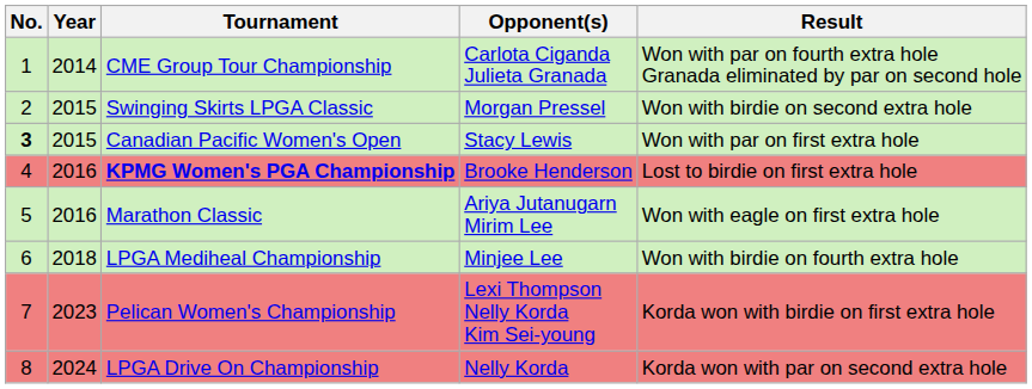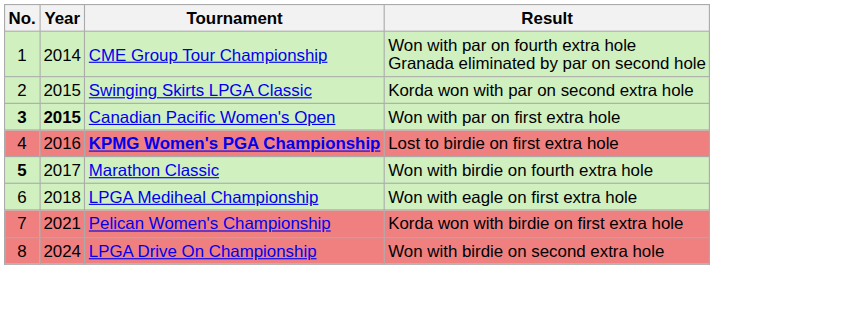- column: Opponent(s) | Carlota Ciganda Julieta Granada | Morgan Pressel | Stacy Lewis | Brooke Henderson | Ariya Jutanugarn Mirim Lee | Minjee Lee | Lexi Thompson Nelly Korda Kim Sei-young | Nelly Korda
Swinging Skirts LPGA Classic | Result: Won with birdie on second extra hole -> Korda won with par on second extra hole
Canadian Pacific Women's Open | Year: normal -> bold
Marathon Classic | No.: normal -> bold
Marathon Classic | Year: 2016 -> 2017
Marathon Classic | Result: Won with eagle on first extra hole -> Won with birdie on fourth extra hole
LPGA Mediheal Championship | Result: Won with birdie on fourth extra hole -> Won with eagle on first extra hole
Pelican Women's Championship | Year: 2023 -> 2021
LPGA Drive On Championship | Result: Korda won with par on second extra hole -> Won with birdie on second extra hole
